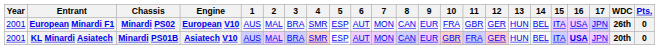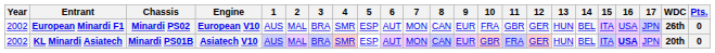European Minardi F1 | Year: 2001 -> 2002
KL Minardi Asiatech | Year: 2001 -> 2002
